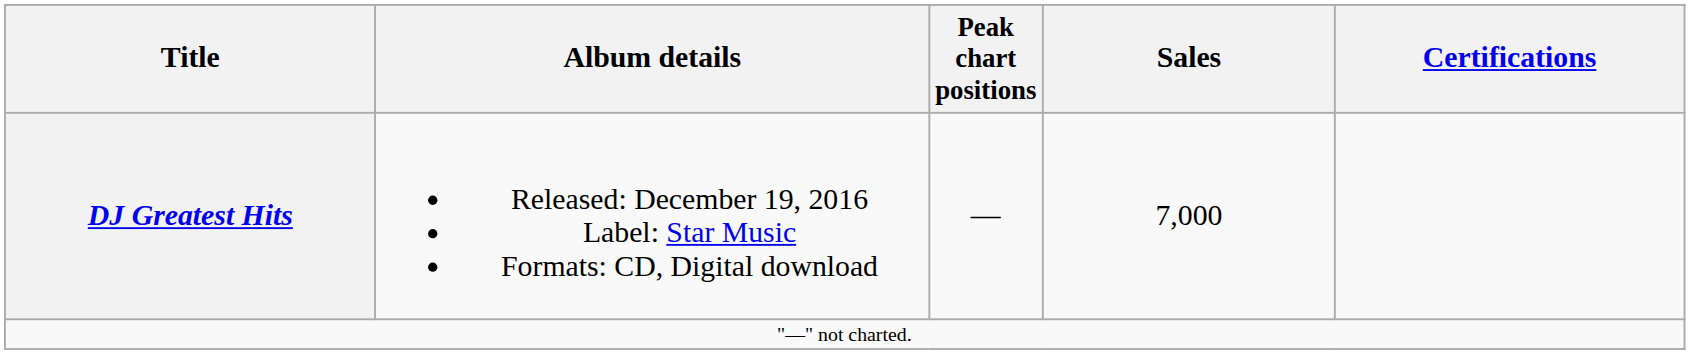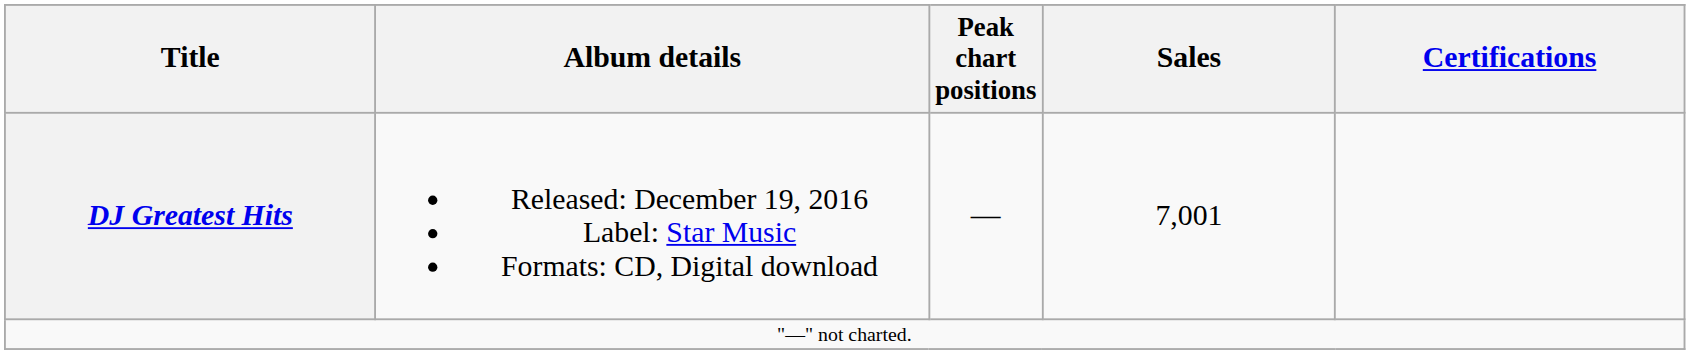DJ Greatest Hits | Sales: 7,000 -> 7,001
